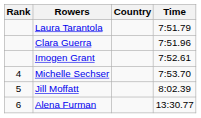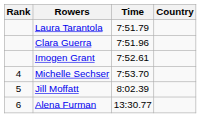columns swapped: Country <-> Time
